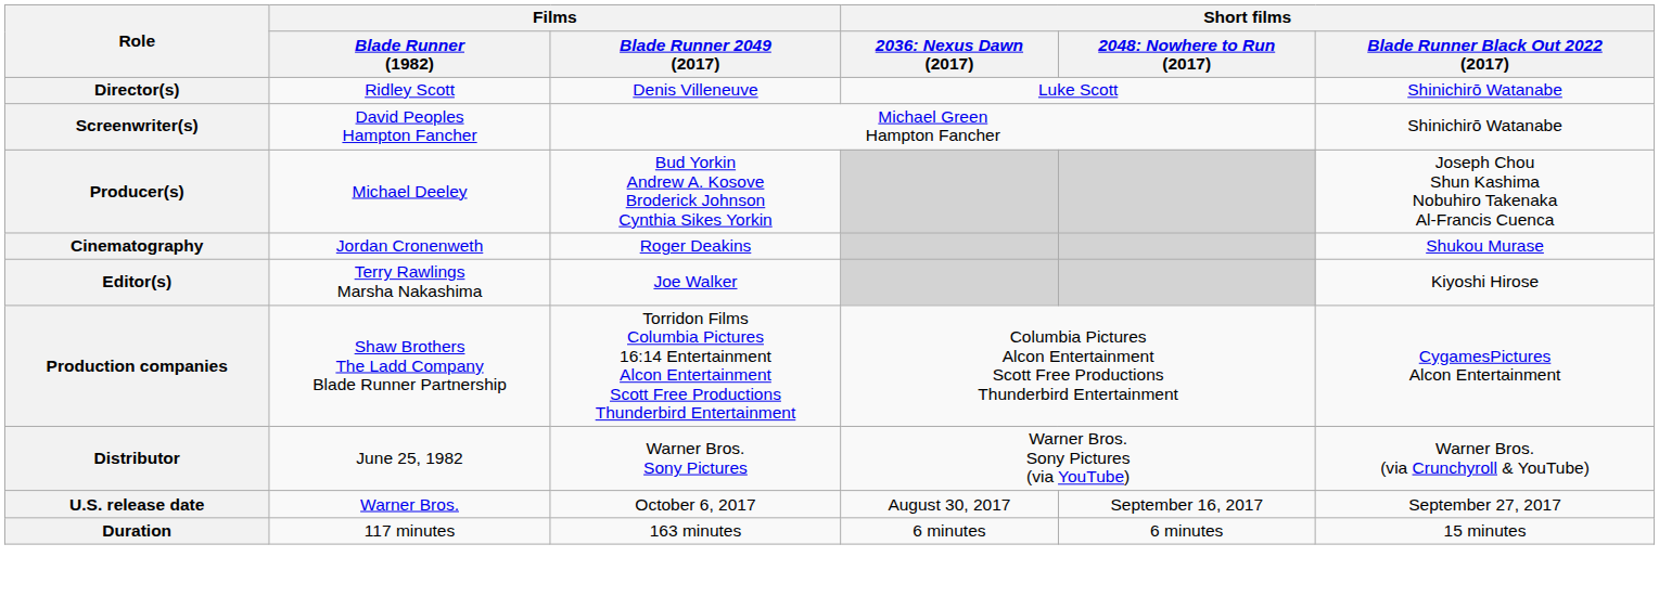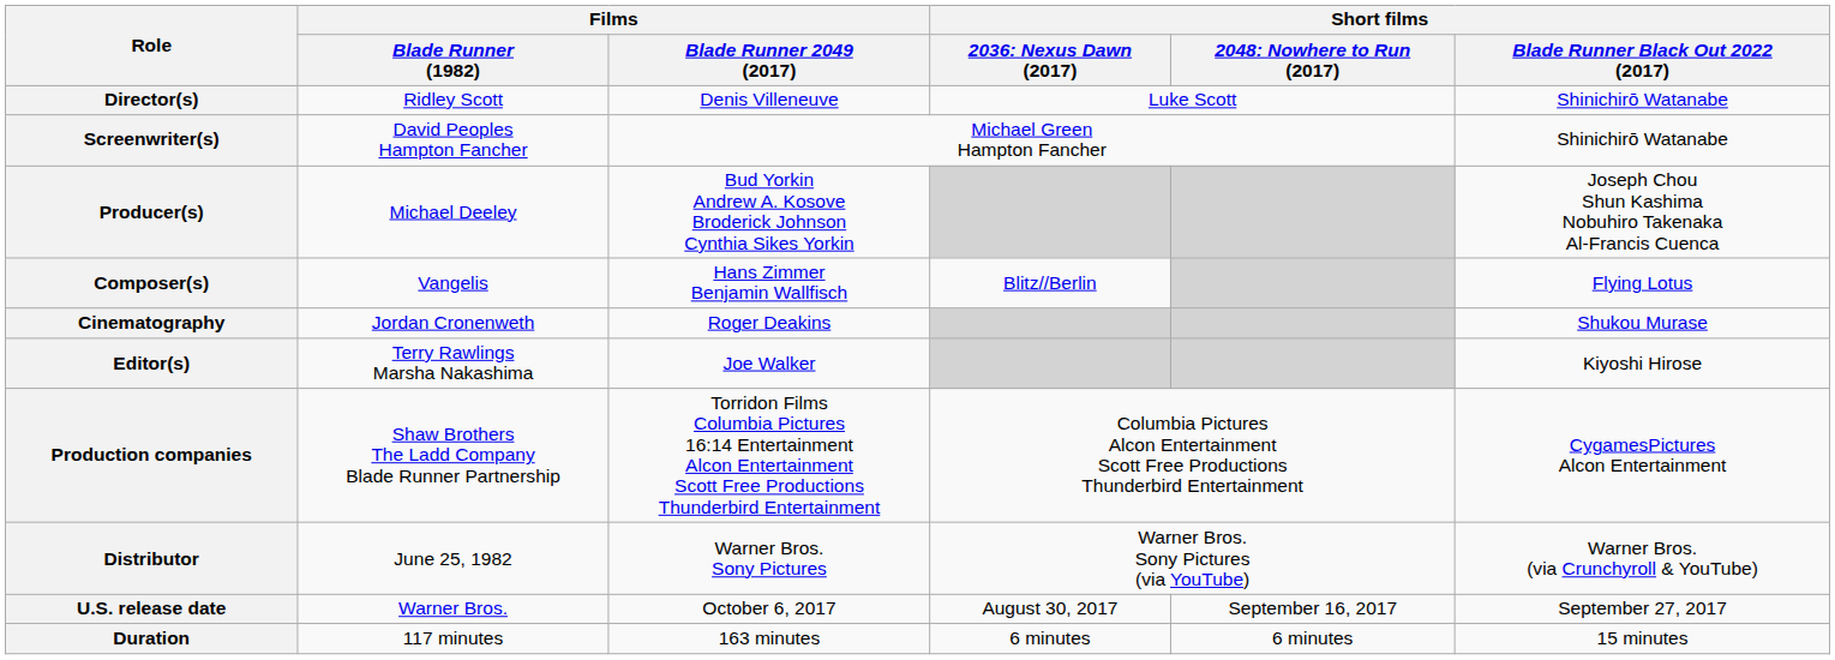+ row: Composer(s) | Vangelis | Hans Zimmer Benjamin Wallfisch | Blitz//Berlin | Flying Lotus
